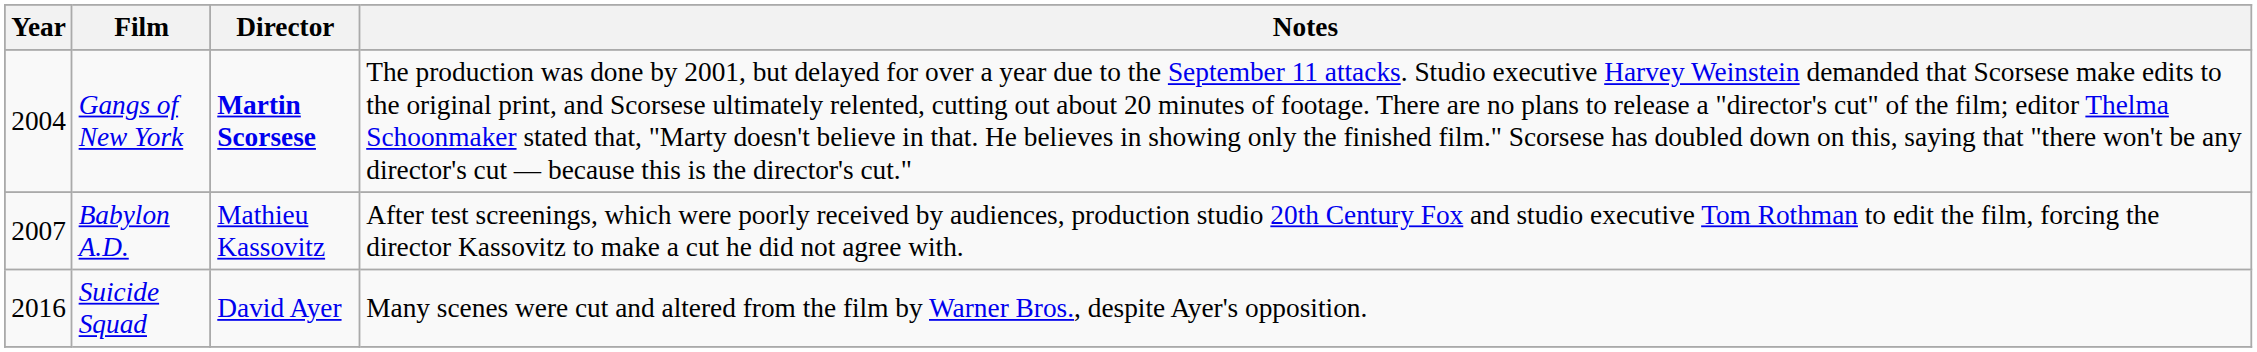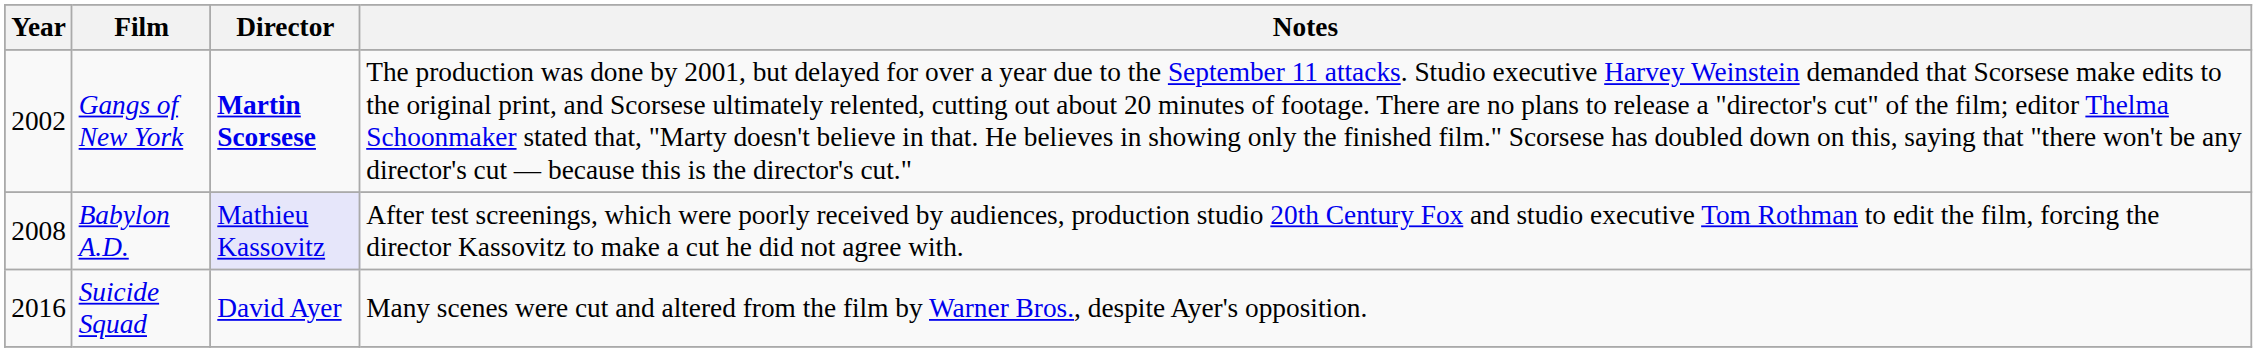Gangs of New York | Year: 2004 -> 2002
Babylon A.D. | Year: 2007 -> 2008
Babylon A.D. | Director: no background -> lavender background
